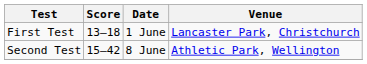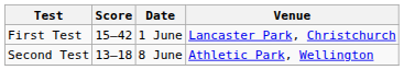First Test | Score: 13–18 -> 15–42
Second Test | Score: 15–42 -> 13–18
